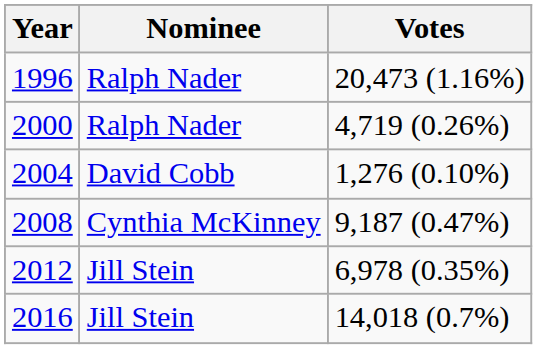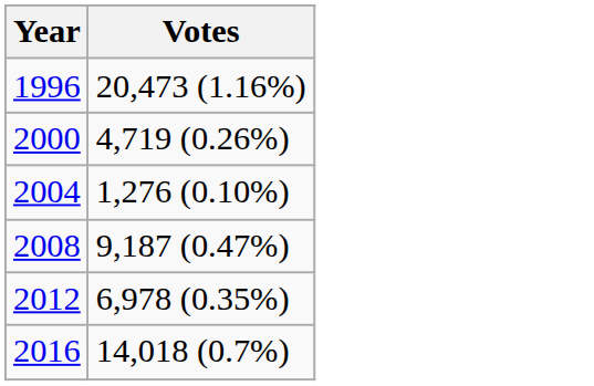- column: Nominee | Ralph Nader | Ralph Nader | David Cobb | Cynthia McKinney | Jill Stein | Jill Stein
